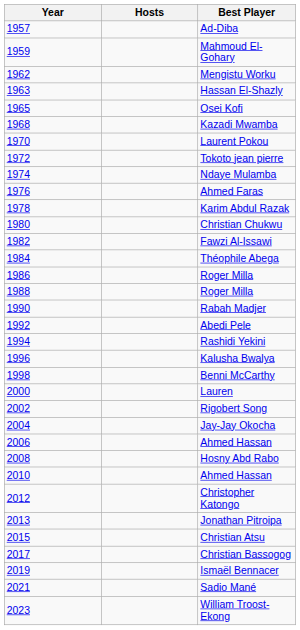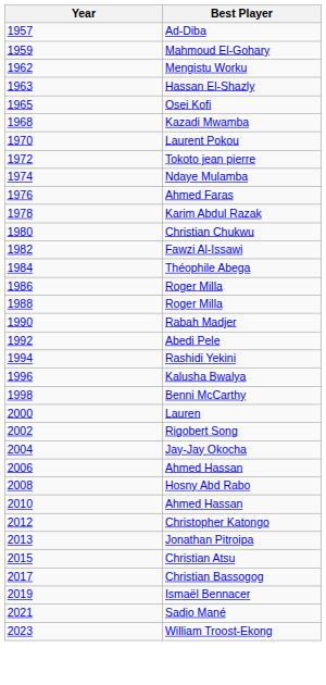- column: Hosts
